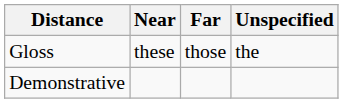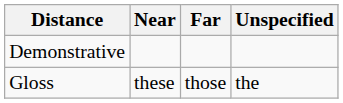rows swapped: Demonstrative <-> Gloss
